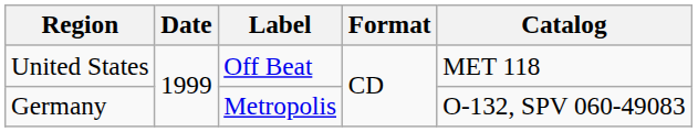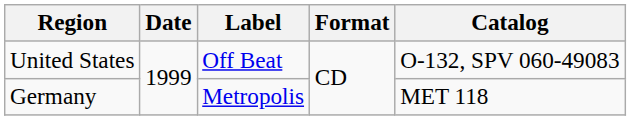United States | Catalog: MET 118 -> O-132, SPV 060-49083
Germany | Catalog: O-132, SPV 060-49083 -> MET 118
